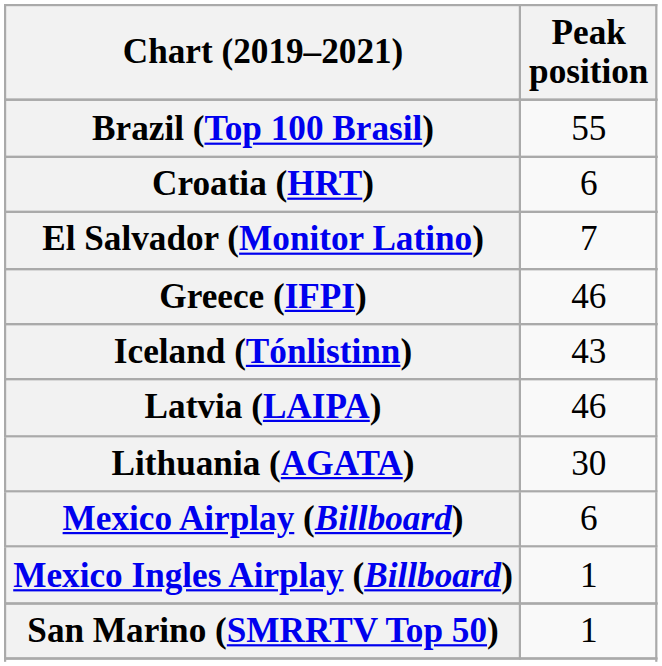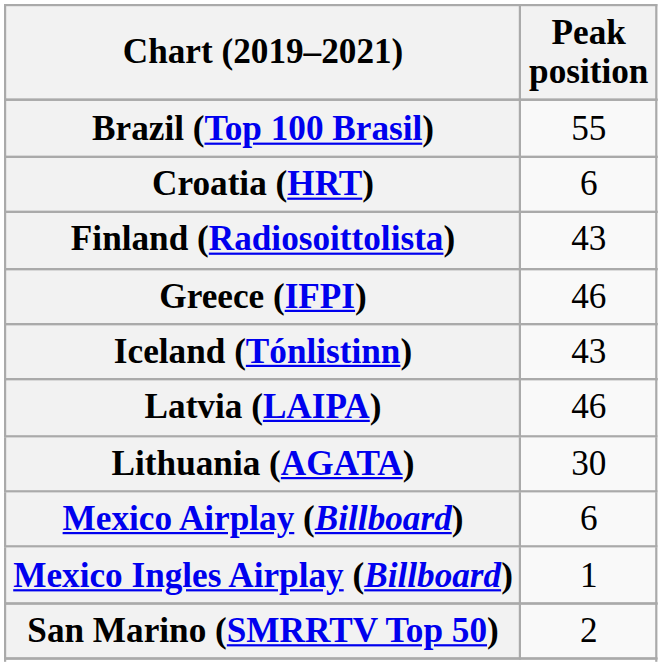- row: El Salvador (Monitor Latino) | 7
+ row: Finland (Radiosoittolista) | 43
San Marino (SMRRTV Top 50) | Peak position: 1 -> 2
